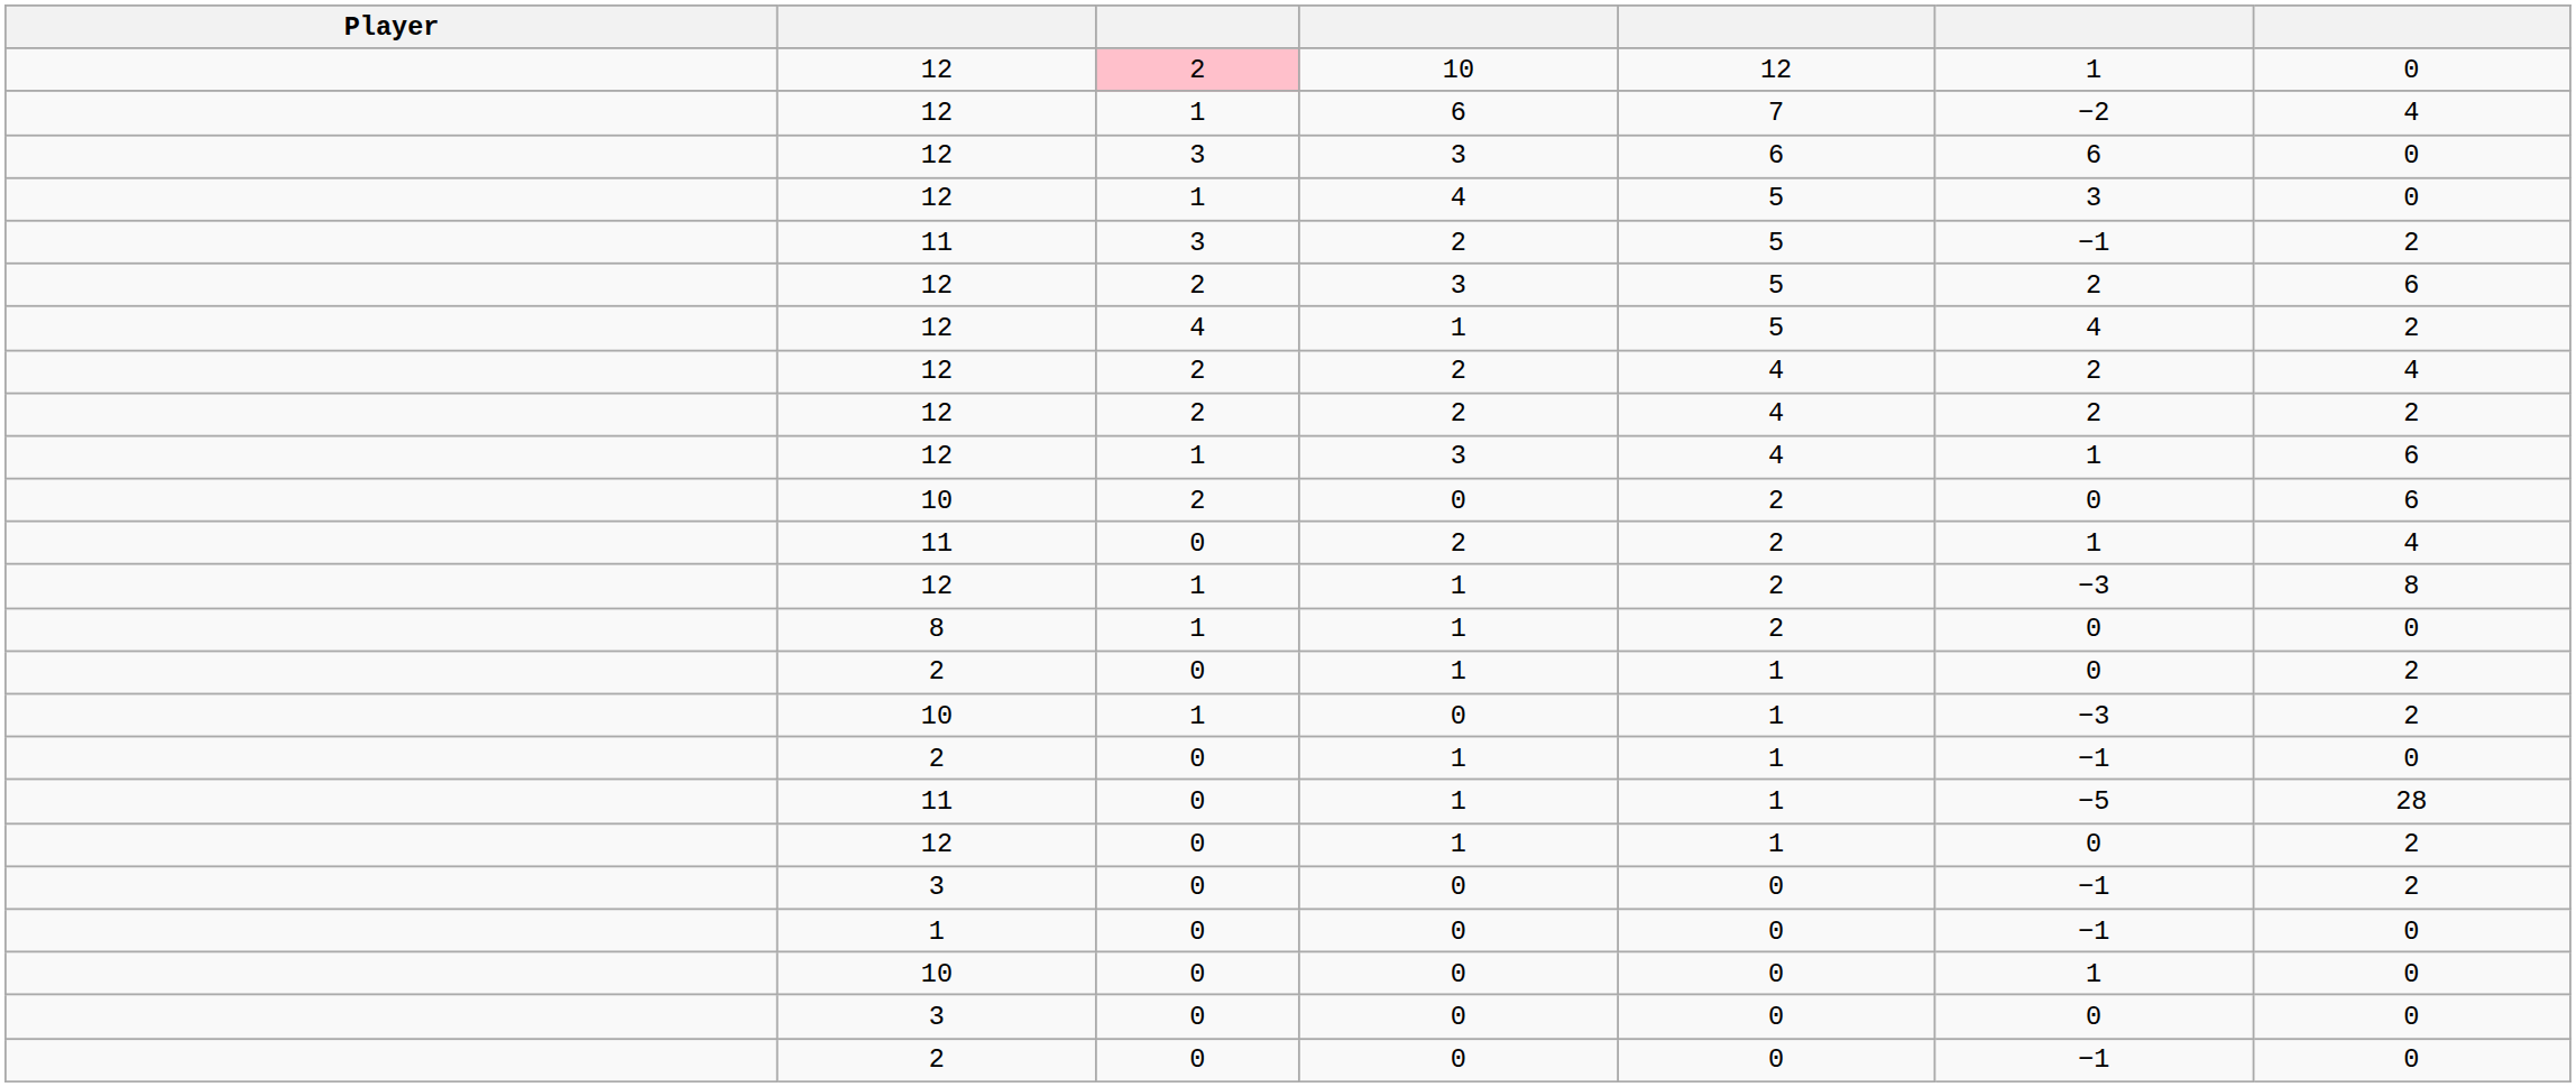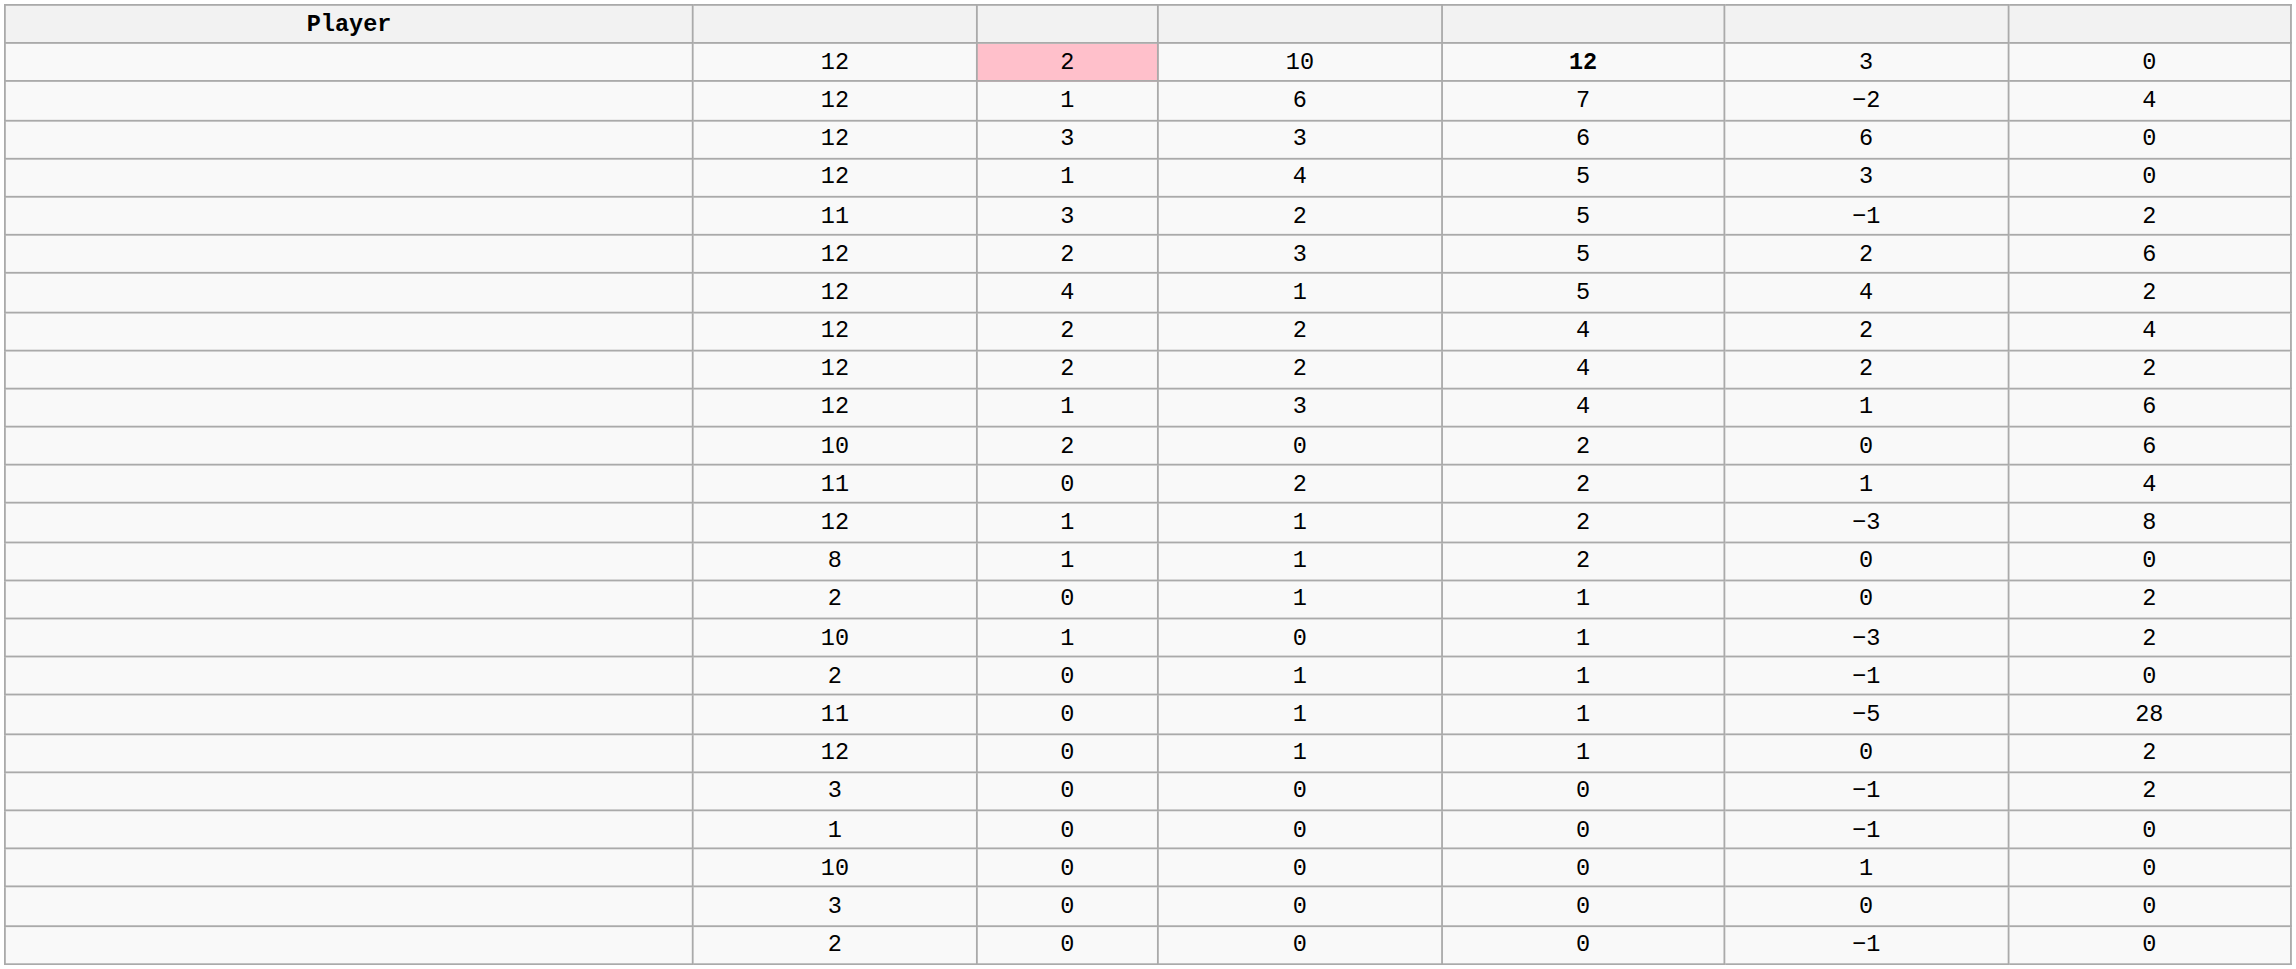12 / 10 | column 5: normal -> bold
12 / 10 | column 6: 1 -> 3
